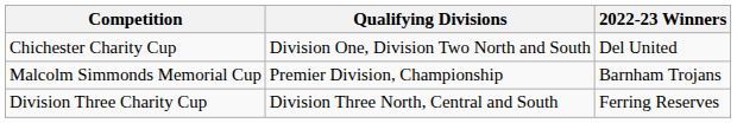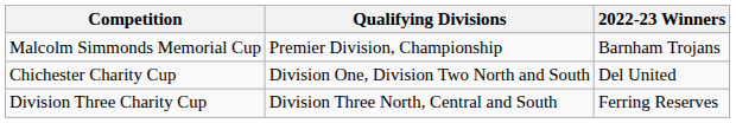rows swapped: Malcolm Simmonds Memorial Cup <-> Chichester Charity Cup
